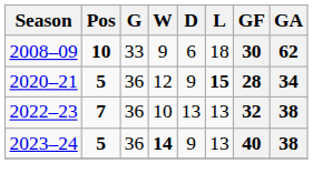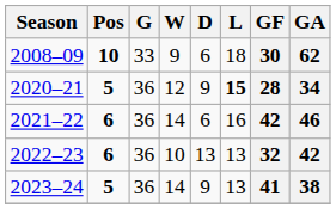+ row: 2021–22 | 6 | 36 | 14 | 6 | 16 | 42 | 46
2022–23 | Pos: 7 -> 6
2022–23 | GA: 38 -> 42
2023–24 | W: bold -> normal
2023–24 | GF: 40 -> 41
